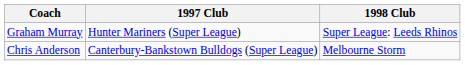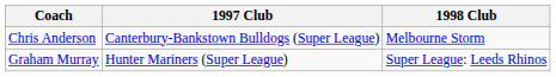rows swapped: Chris Anderson <-> Graham Murray
